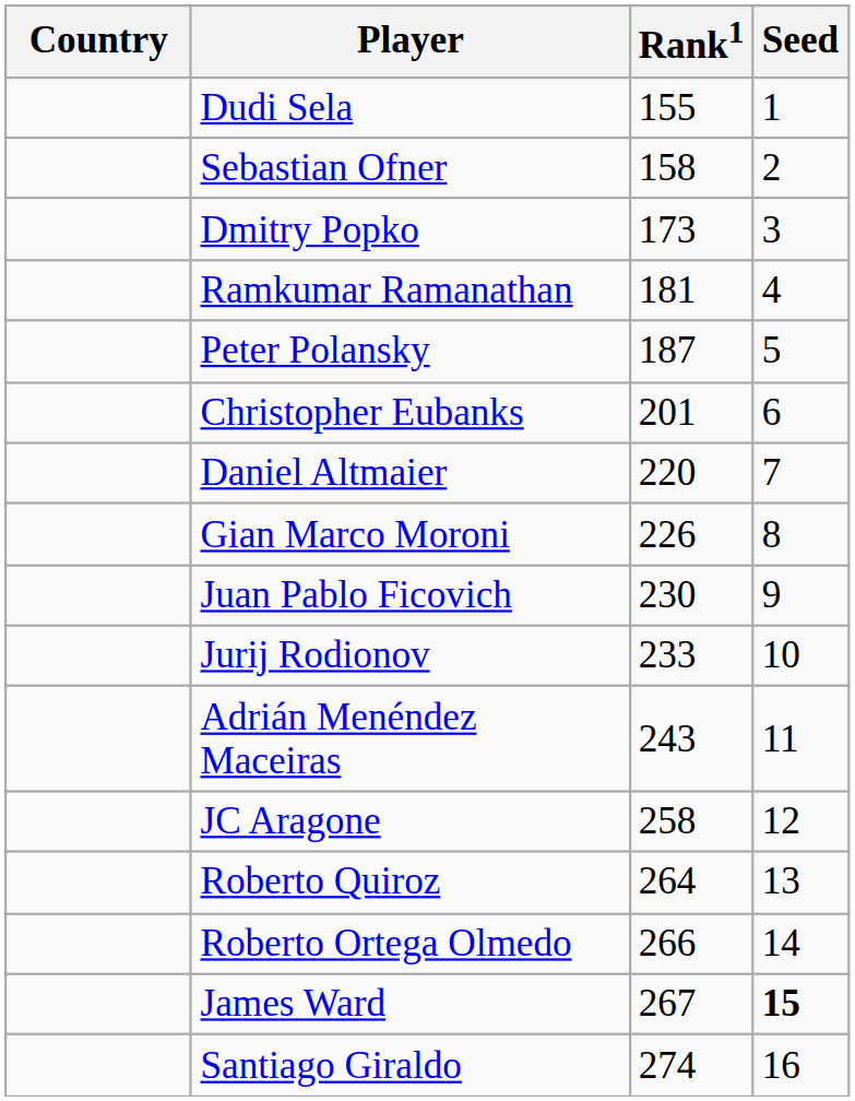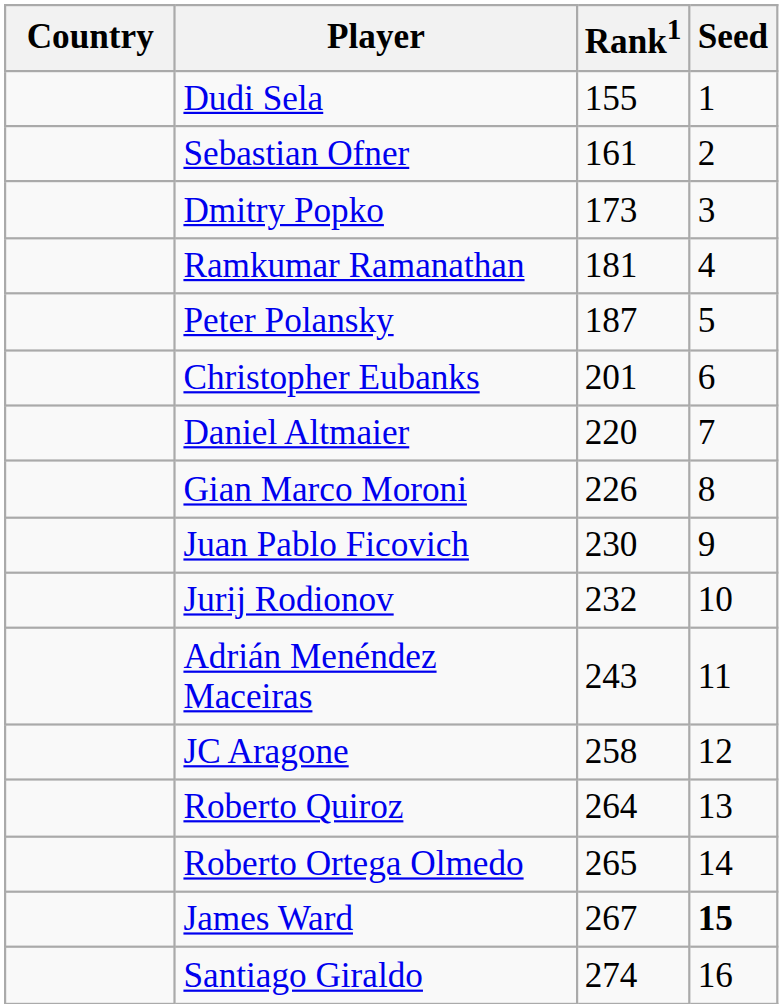Sebastian Ofner | Rank1: 158 -> 161
Jurij Rodionov | Rank1: 233 -> 232
Roberto Ortega Olmedo | Rank1: 266 -> 265
